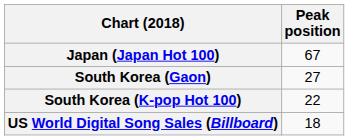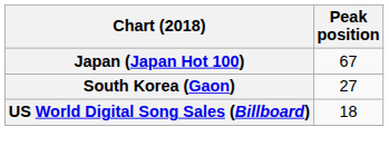- row: South Korea (K-pop Hot 100) | 22
